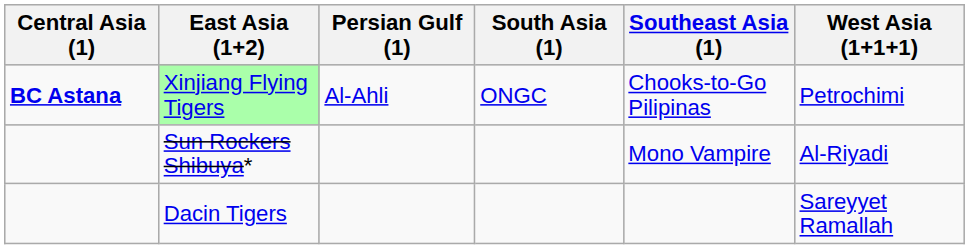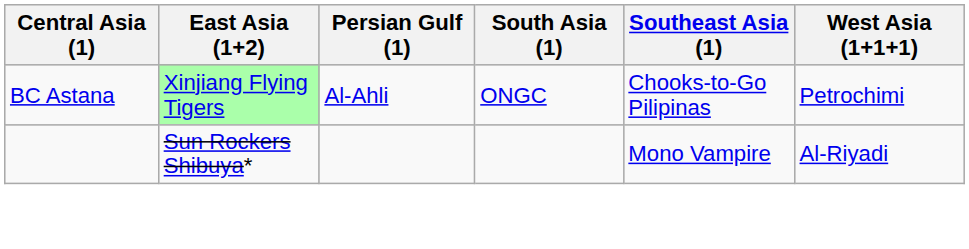Xinjiang Flying Tigers | Central Asia (1): bold -> normal
- row: Dacin Tigers | Sareyyet Ramallah
